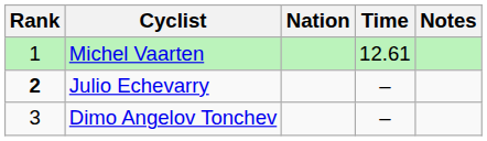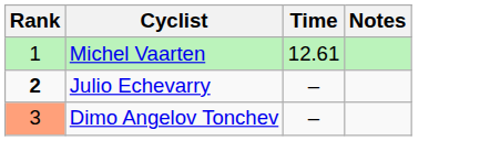- column: Nation
Dimo Angelov Tonchev | Rank: no background -> lightsalmon background
